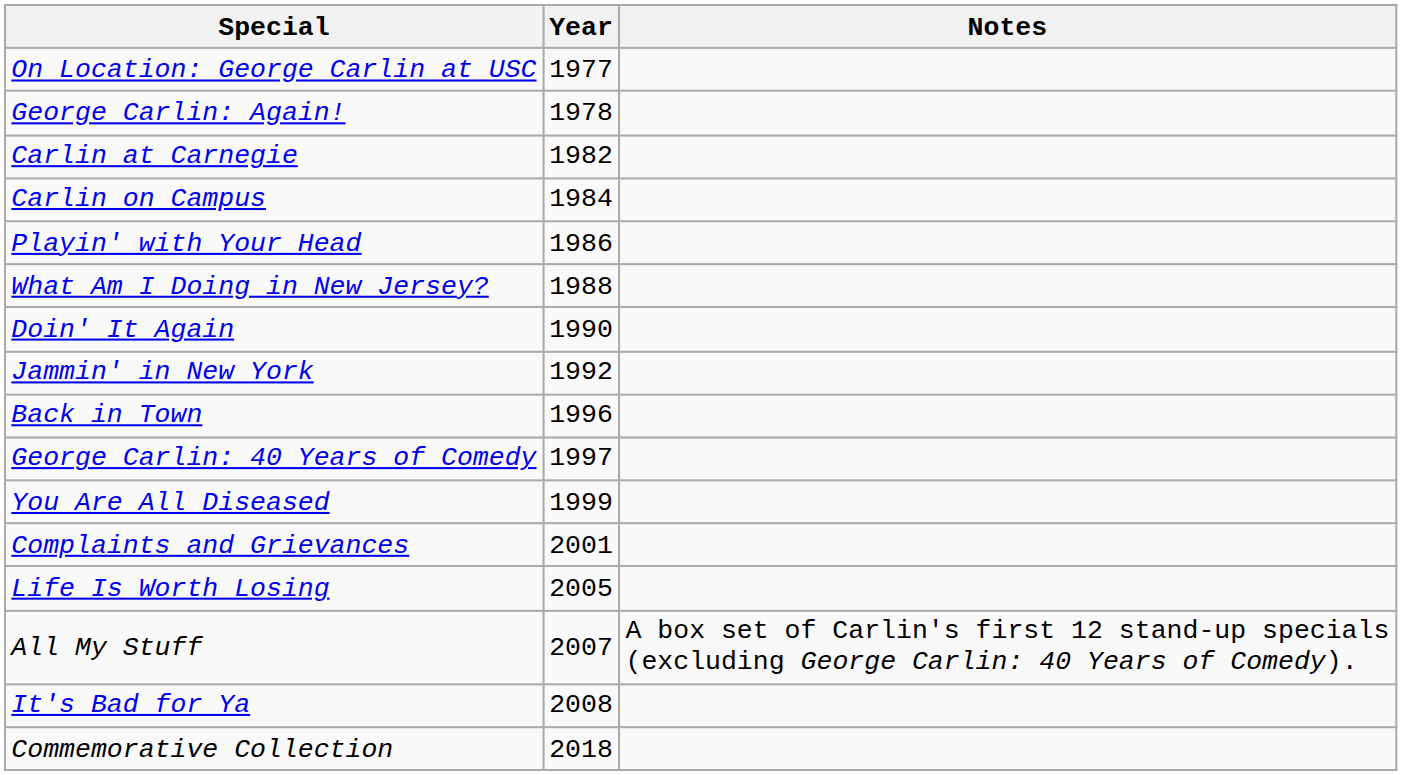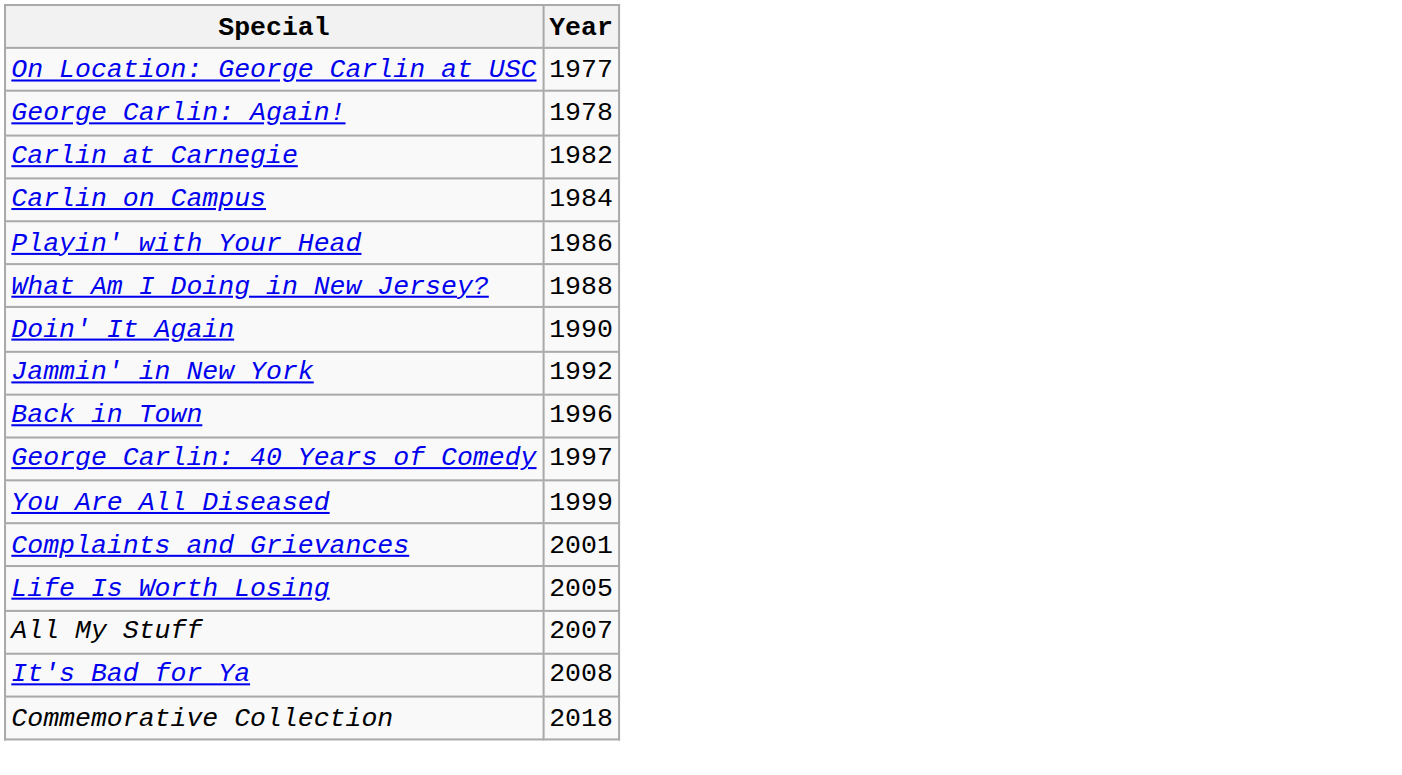- column: Notes | A box set of Carlin's first 12 stand-up specials (excluding George Carlin: 40 Years of Comedy).
